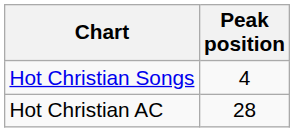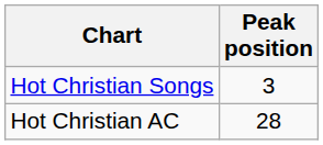Hot Christian Songs | Peak position: 4 -> 3
